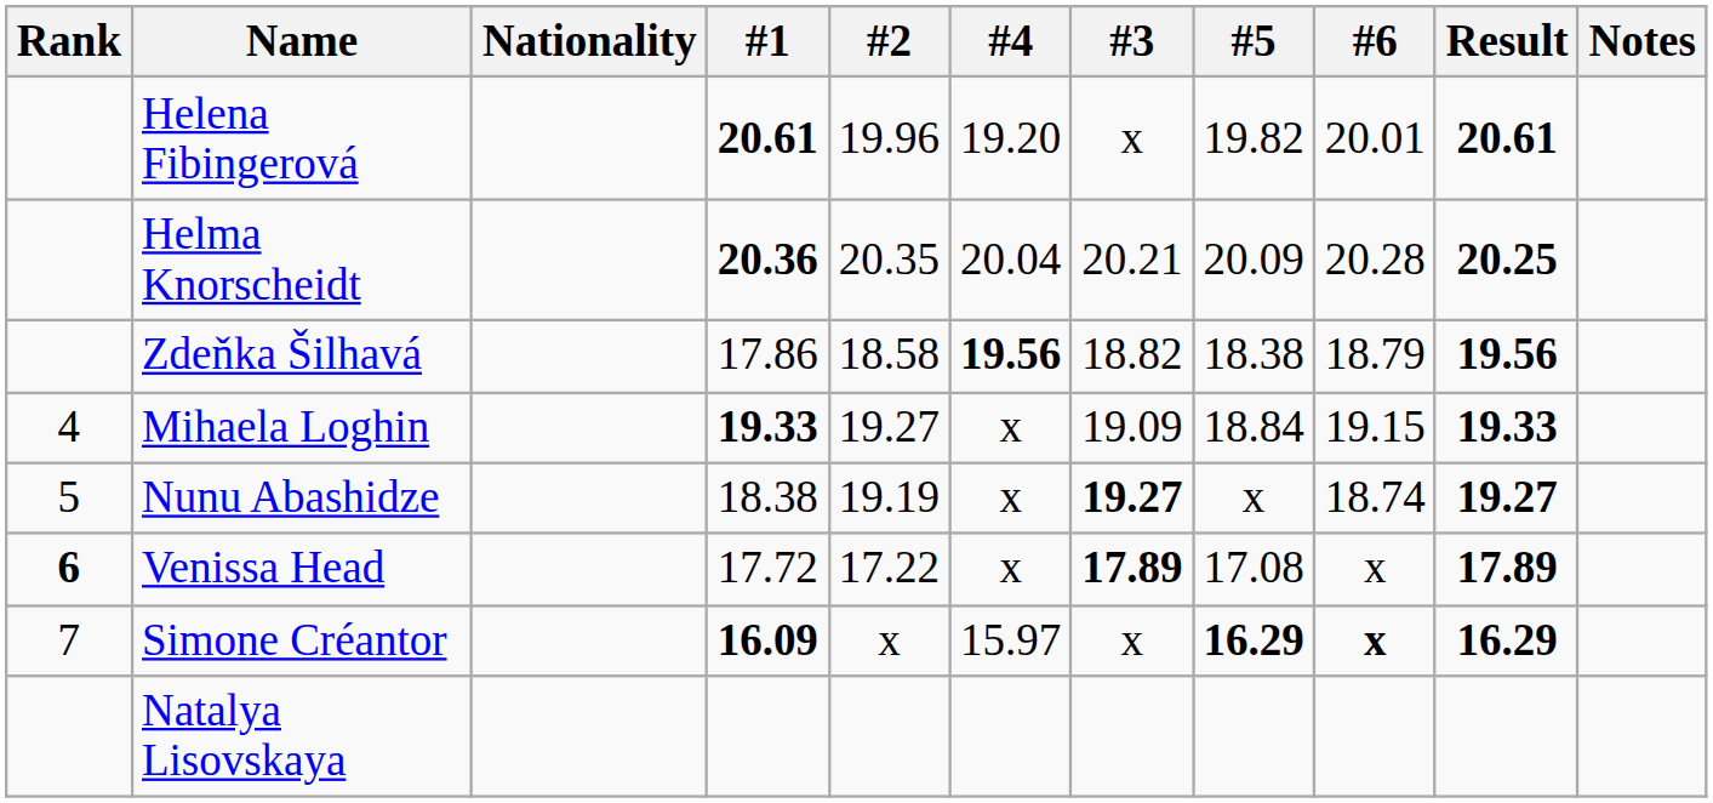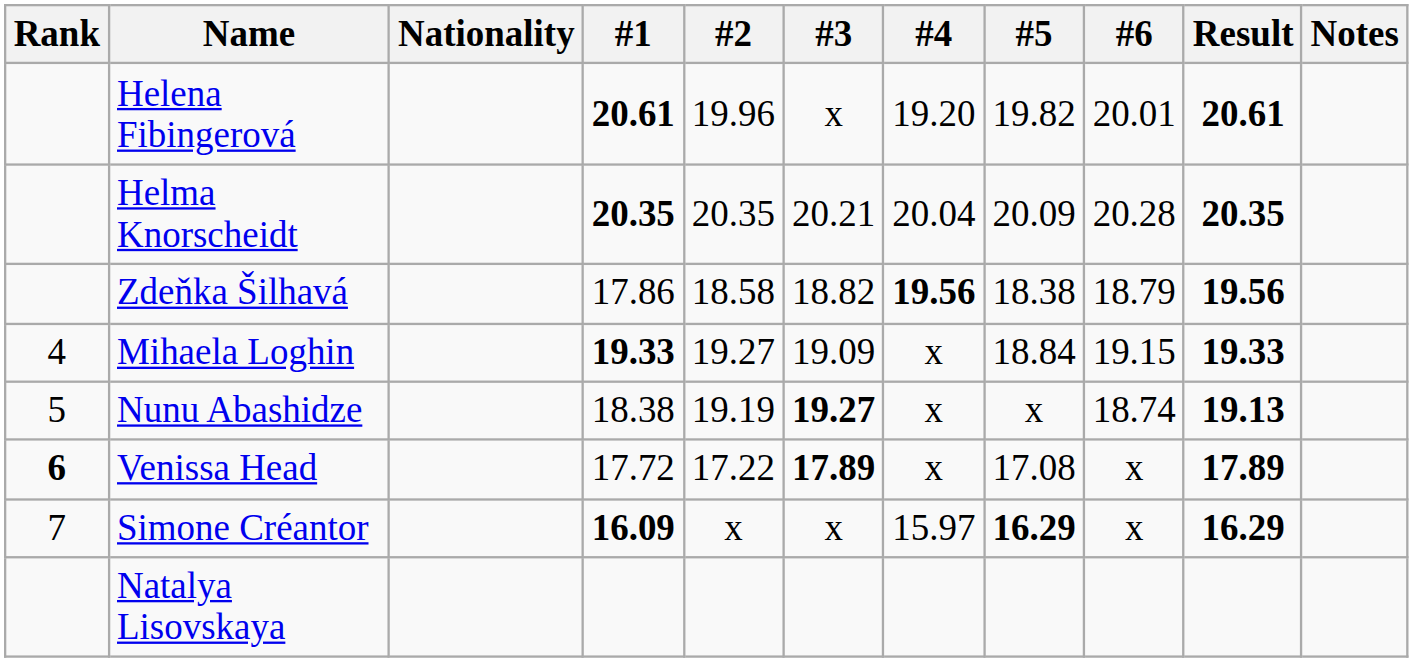columns swapped: #3 <-> #4
Helma Knorscheidt | #1: 20.36 -> 20.35
Helma Knorscheidt | Result: 20.25 -> 20.35
Nunu Abashidze | Result: 19.27 -> 19.13
Simone Créantor | #6: bold -> normal
